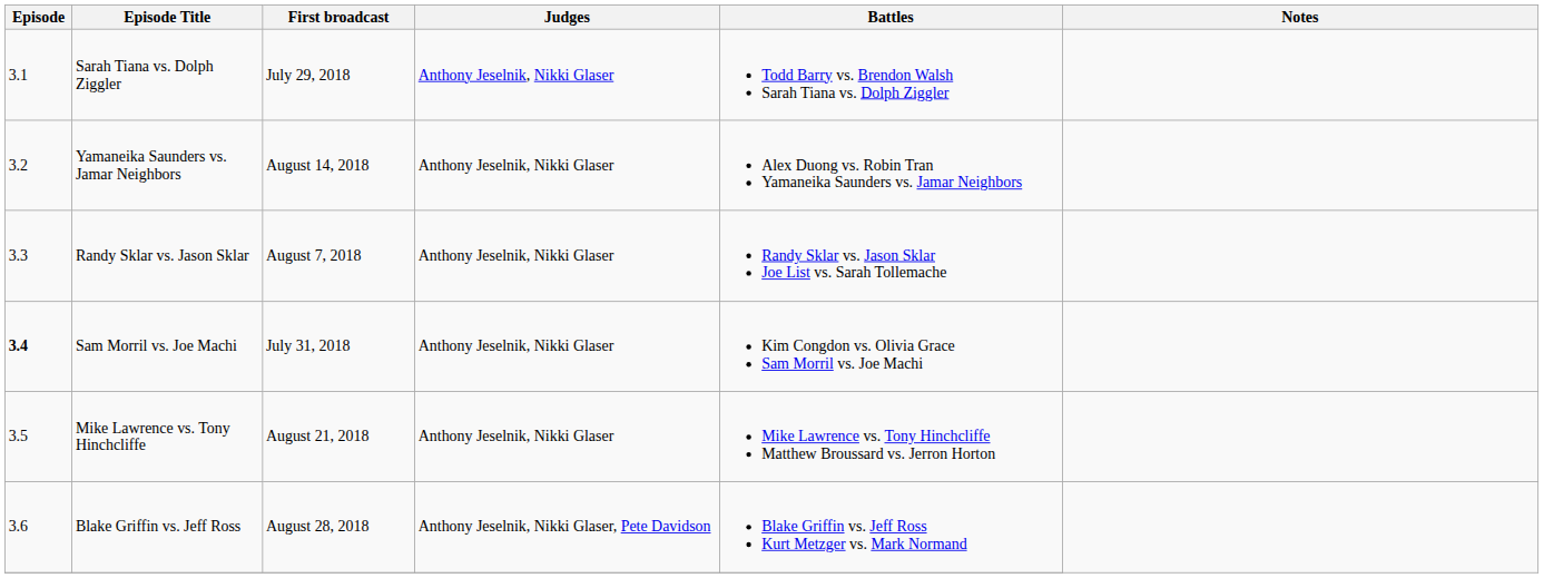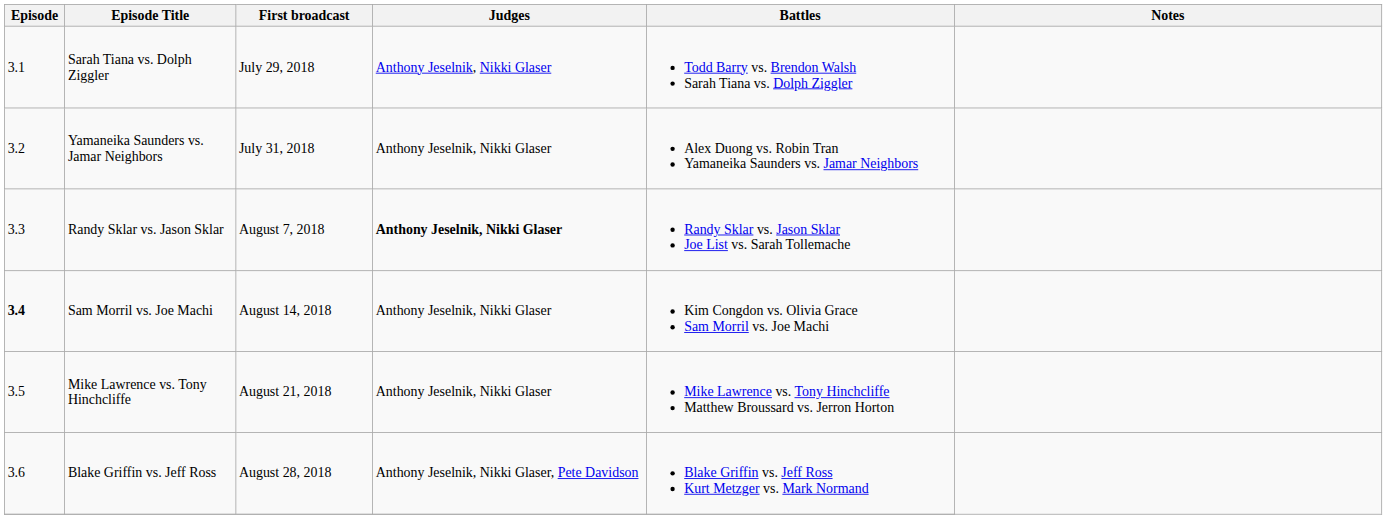Yamaneika Saunders vs. Jamar Neighbors | First broadcast: August 14, 2018 -> July 31, 2018
Randy Sklar vs. Jason Sklar | Judges: normal -> bold
Sam Morril vs. Joe Machi | First broadcast: July 31, 2018 -> August 14, 2018
